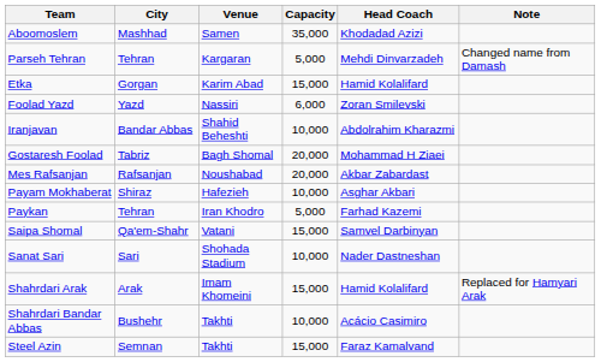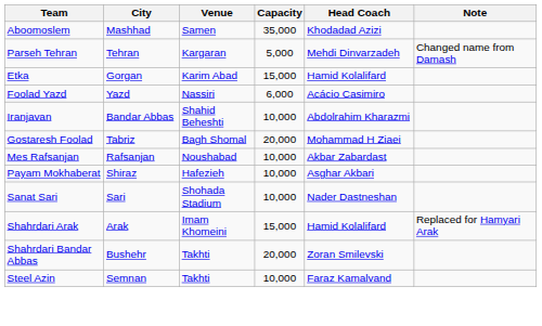Foolad Yazd | Head Coach: Zoran Smilevski -> Acácio Casimiro
Mes Rafsanjan | Capacity: 20,000 -> 10,000
- row: Paykan | Tehran | Iran Khodro | 5,000 | Farhad Kazemi
- row: Saipa Shomal | Qa'em-Shahr | Vatani | 15,000 | Samvel Darbinyan
Shahrdari Bandar Abbas | Capacity: 10,000 -> 20,000
Shahrdari Bandar Abbas | Head Coach: Acácio Casimiro -> Zoran Smilevski
Steel Azin | Capacity: 15,000 -> 10,000
